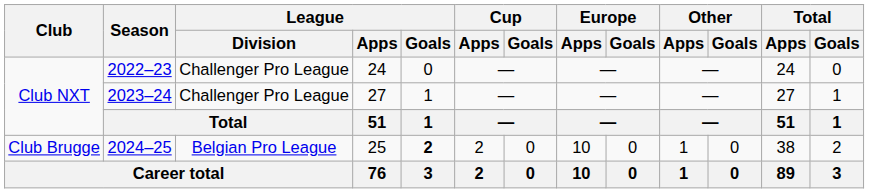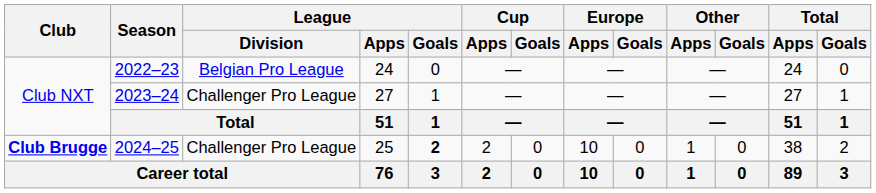2022–23 | League / Division: Challenger Pro League -> Belgian Pro League
2024–25 | Club: normal -> bold
2024–25 | League / Division: Belgian Pro League -> Challenger Pro League
